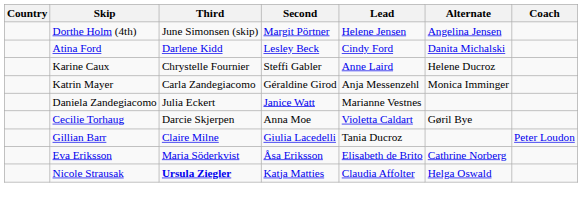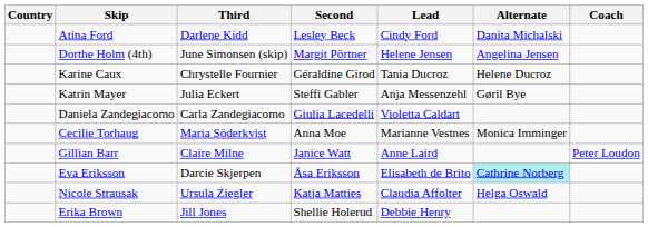rows swapped: Atina Ford <-> Dorthe Holm (4th)
Karine Caux | Second: Steffi Gabler -> Géraldine Girod
Karine Caux | Lead: Anne Laird -> Tania Ducroz
Katrin Mayer | Third: Carla Zandegiacomo -> Julia Eckert
Katrin Mayer | Second: Géraldine Girod -> Steffi Gabler
Katrin Mayer | Alternate: Monica Imminger -> Gøril Bye
Daniela Zandegiacomo | Third: Julia Eckert -> Carla Zandegiacomo
Daniela Zandegiacomo | Second: Janice Watt -> Giulia Lacedelli
Daniela Zandegiacomo | Lead: Marianne Vestnes -> Violetta Caldart
Cecilie Torhaug | Third: Darcie Skjerpen -> Maria Söderkvist
Cecilie Torhaug | Lead: Violetta Caldart -> Marianne Vestnes
Cecilie Torhaug | Alternate: Gøril Bye -> Monica Imminger
Gillian Barr | Second: Giulia Lacedelli -> Janice Watt
Gillian Barr | Lead: Tania Ducroz -> Anne Laird
Eva Eriksson | Third: Maria Söderkvist -> Darcie Skjerpen
Eva Eriksson | Alternate: no background -> paleturquoise background
Nicole Strausak | Third: bold -> normal
+ row: Erika Brown | Jill Jones | Shellie Holerud | Debbie Henry
